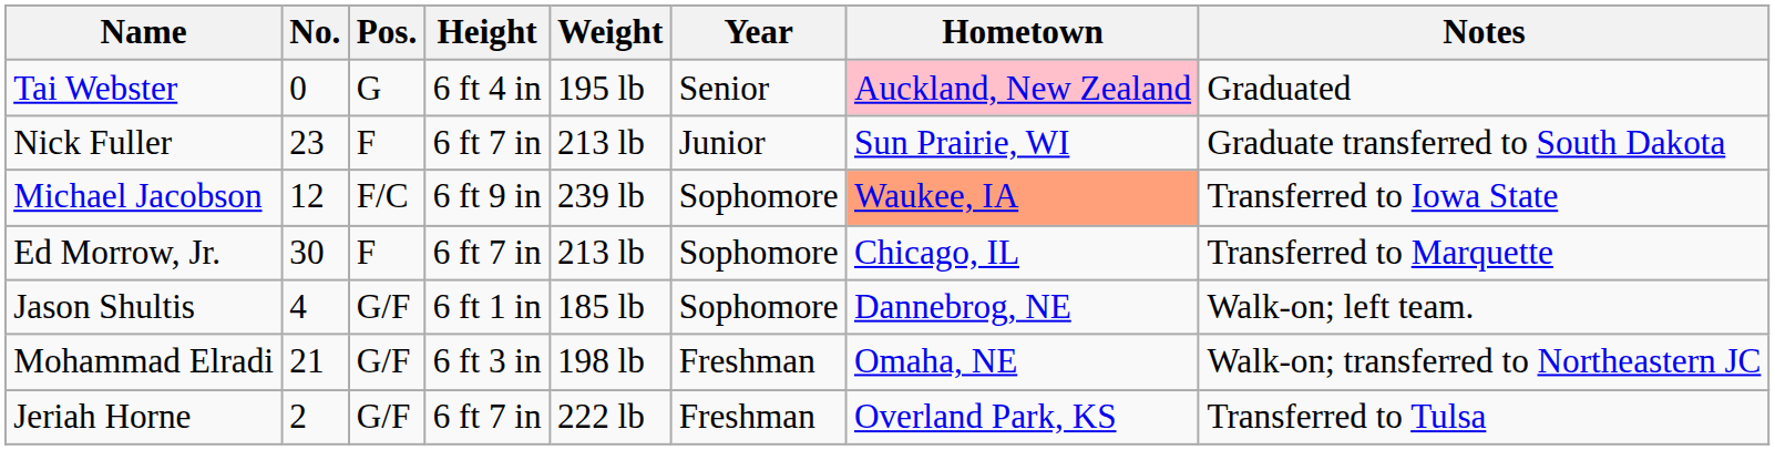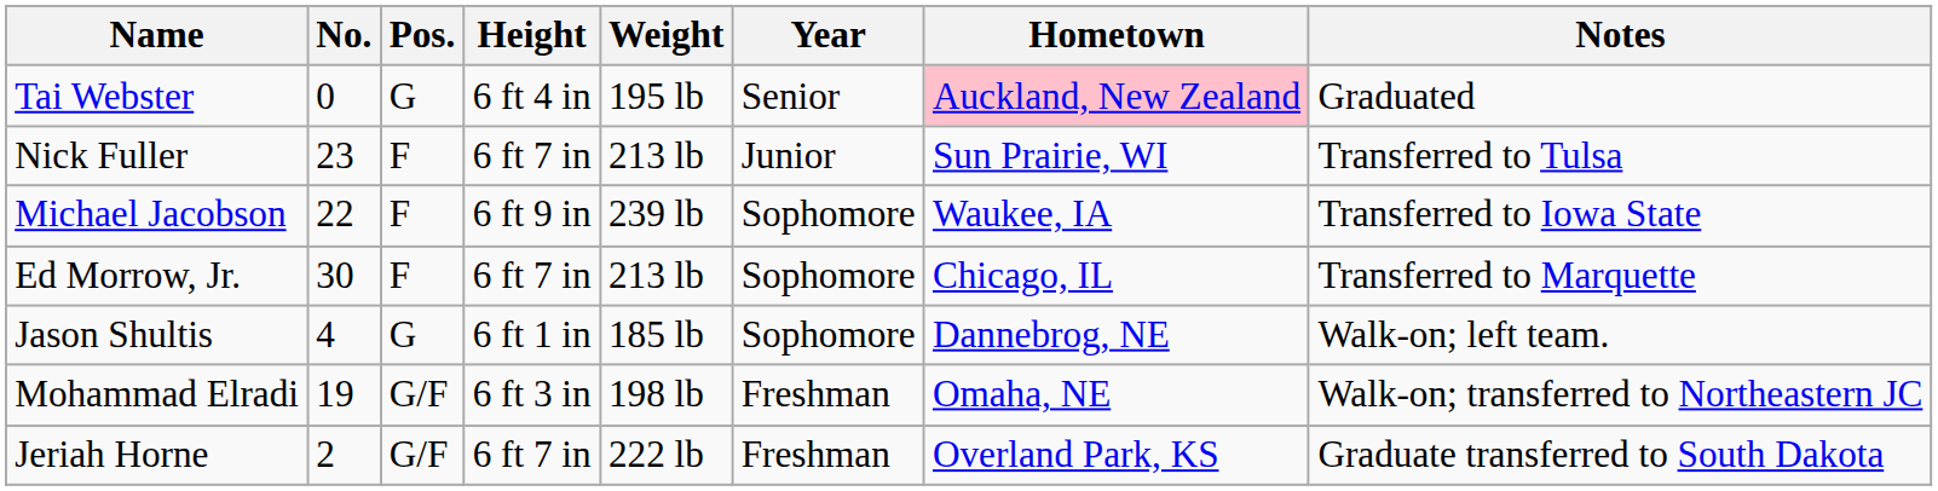Nick Fuller | Notes: Graduate transferred to South Dakota -> Transferred to Tulsa
Michael Jacobson | No.: 12 -> 22
Michael Jacobson | Pos.: F/C -> F
Michael Jacobson | Hometown: lightsalmon background -> no background
Jason Shultis | Pos.: G/F -> G
Mohammad Elradi | No.: 21 -> 19
Jeriah Horne | Notes: Transferred to Tulsa -> Graduate transferred to South Dakota
